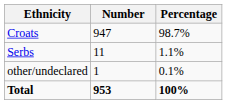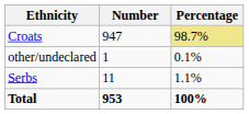Croats | Percentage: no background -> khaki background
rows swapped: Serbs <-> other/undeclared
